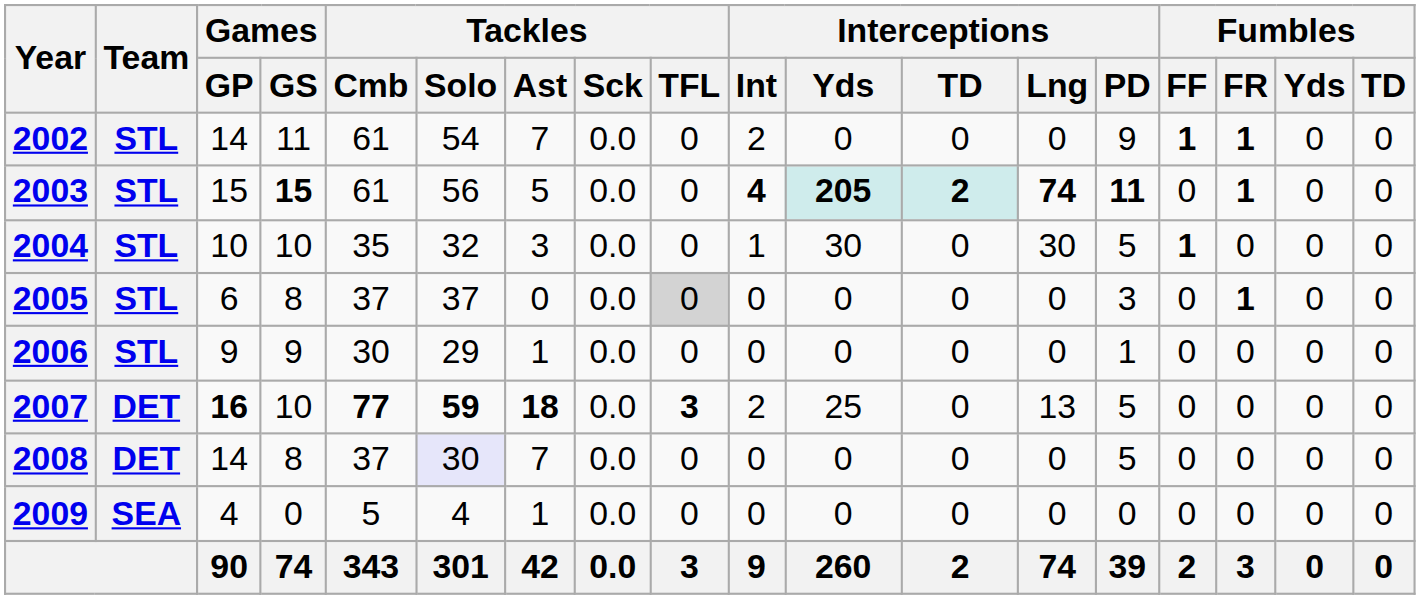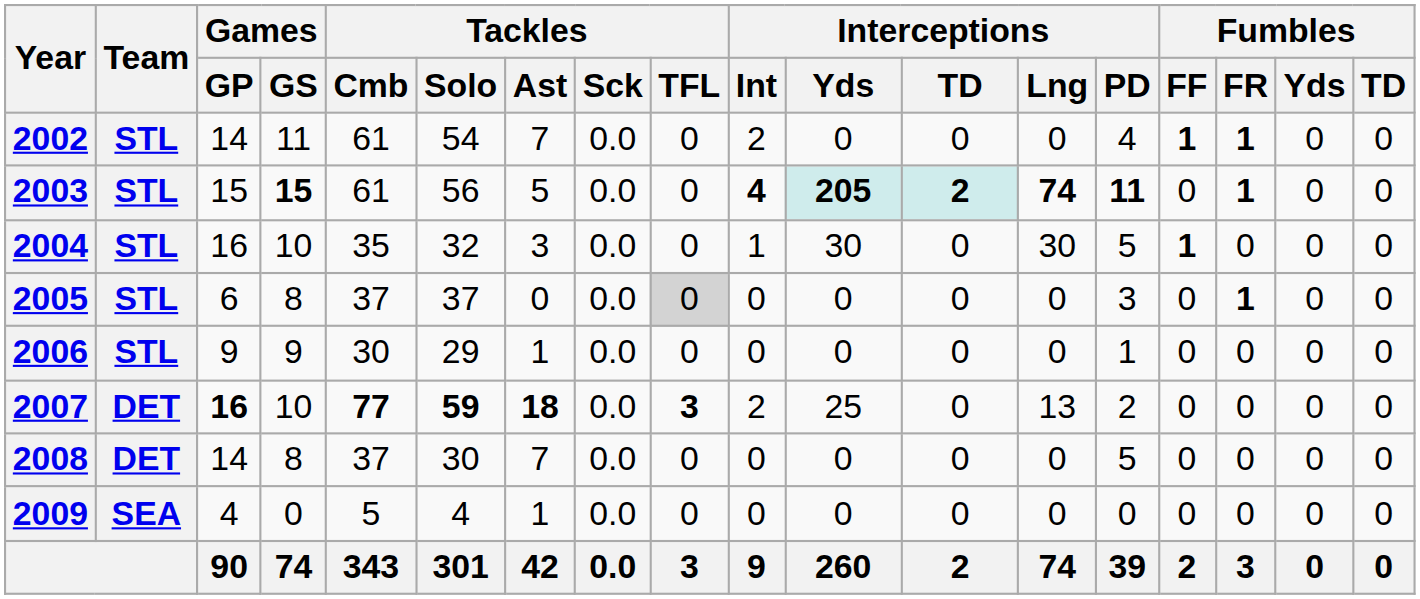2002 | Interceptions / PD: 9 -> 4
2004 | Games / GP: 10 -> 16
2007 | Interceptions / PD: 5 -> 2
2008 | Tackles / Solo: lavender background -> no background
